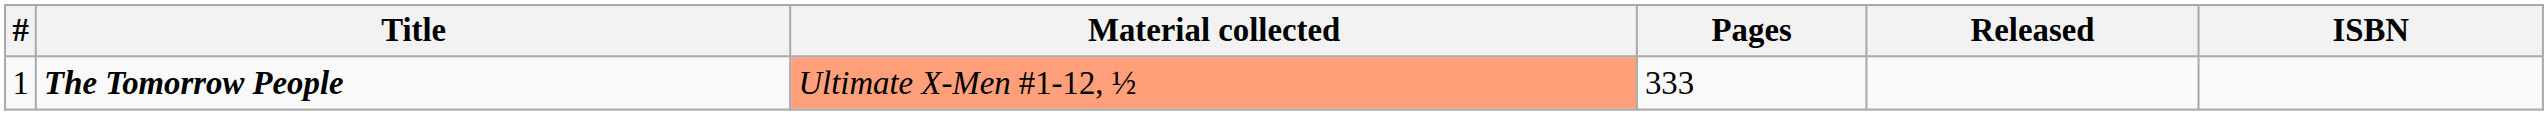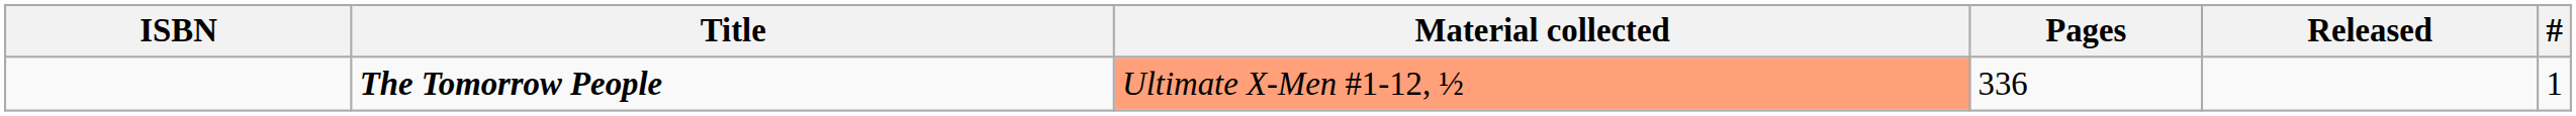columns swapped: # <-> ISBN
The Tomorrow People | Pages: 333 -> 336
